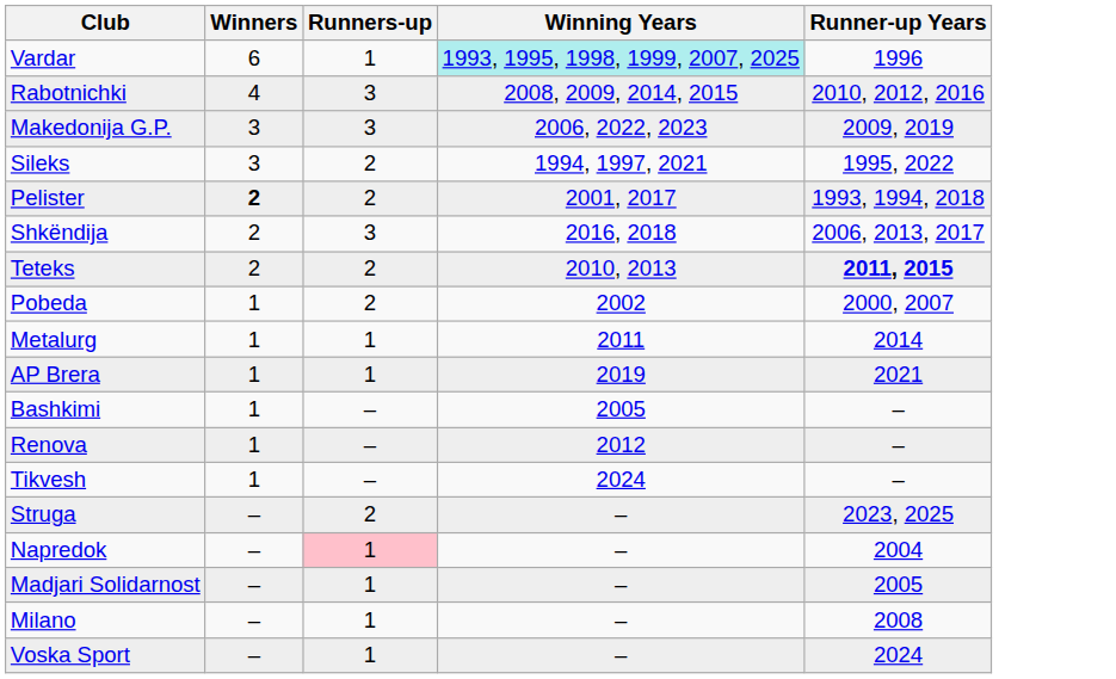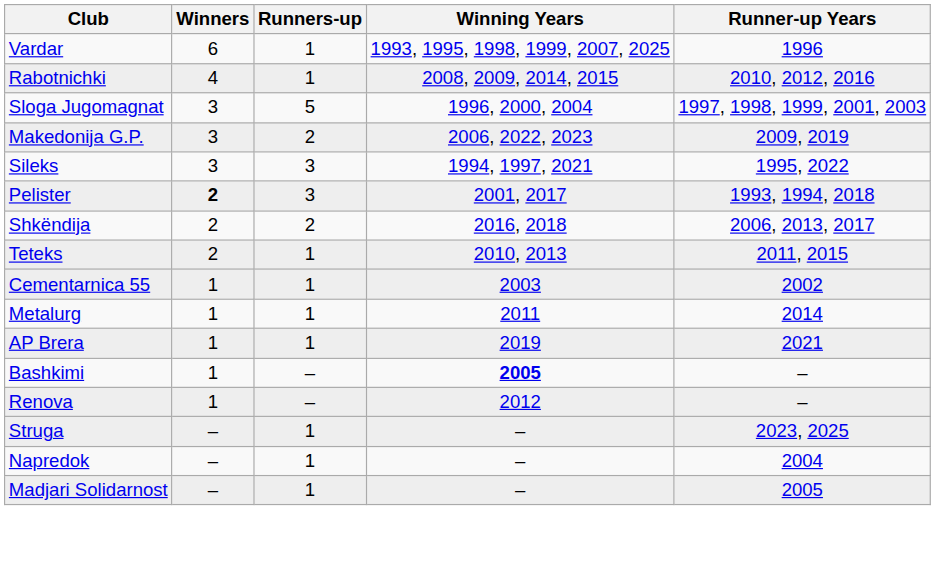Vardar | Winning Years: paleturquoise background -> no background
Rabotnichki | Runners-up: 3 -> 1
+ row: Sloga Jugomagnat | 3 | 5 | 1996, 2000, 2004 | 1997, 1998, 1999, 2001, 2003
Makedonija G.P. | Runners-up: 3 -> 2
Sileks | Runners-up: 2 -> 3
Pelister | Runners-up: 2 -> 3
Shkëndija | Runners-up: 3 -> 2
Teteks | Runners-up: 2 -> 1
Teteks | Runner-up Years: bold -> normal
- row: Pobeda | 1 | 2 | 2002 | 2000, 2007
+ row: Cementarnica 55 | 1 | 1 | 2003 | 2002
Bashkimi | Winning Years: normal -> bold
- row: Tikvesh | 1 | – | 2024 | –
Struga | Runners-up: 2 -> 1
Napredok | Runners-up: pink background -> no background
- row: Milano | – | 1 | – | 2008
- row: Voska Sport | – | 1 | – | 2024
